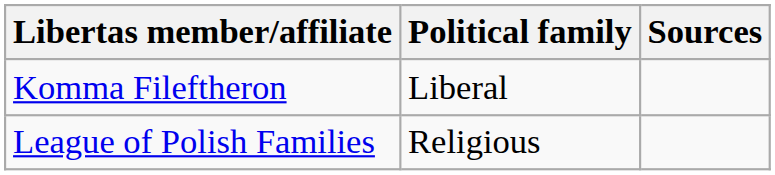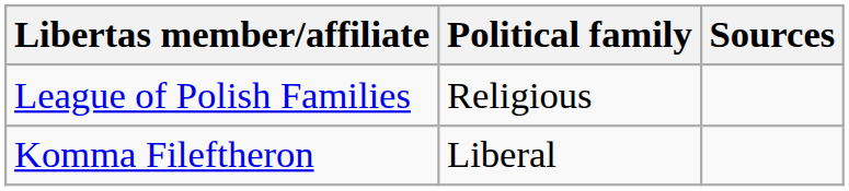rows swapped: League of Polish Families <-> Komma Fileftheron
